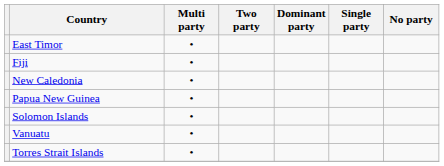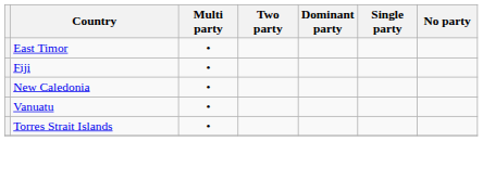- row: Papua New Guinea | •
- row: Solomon Islands | •
